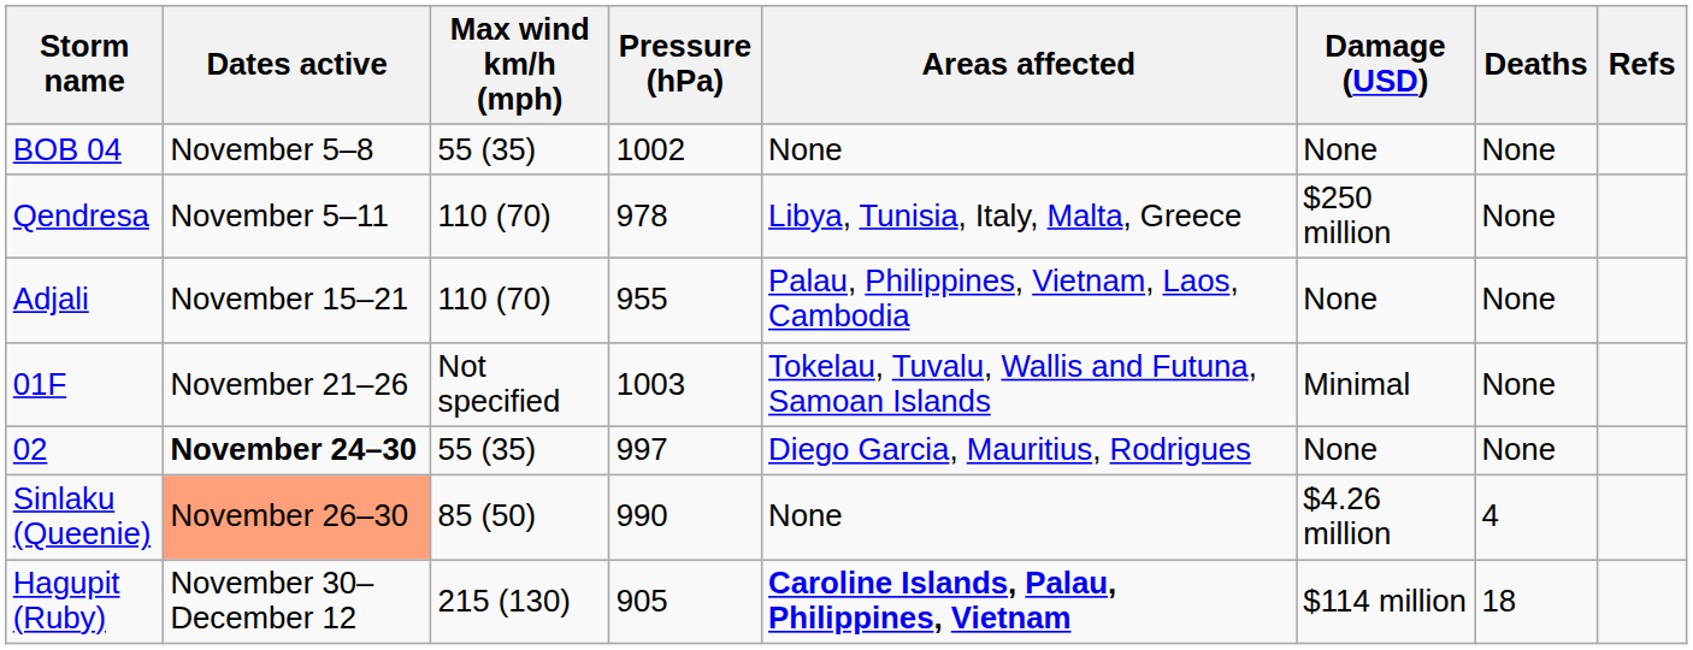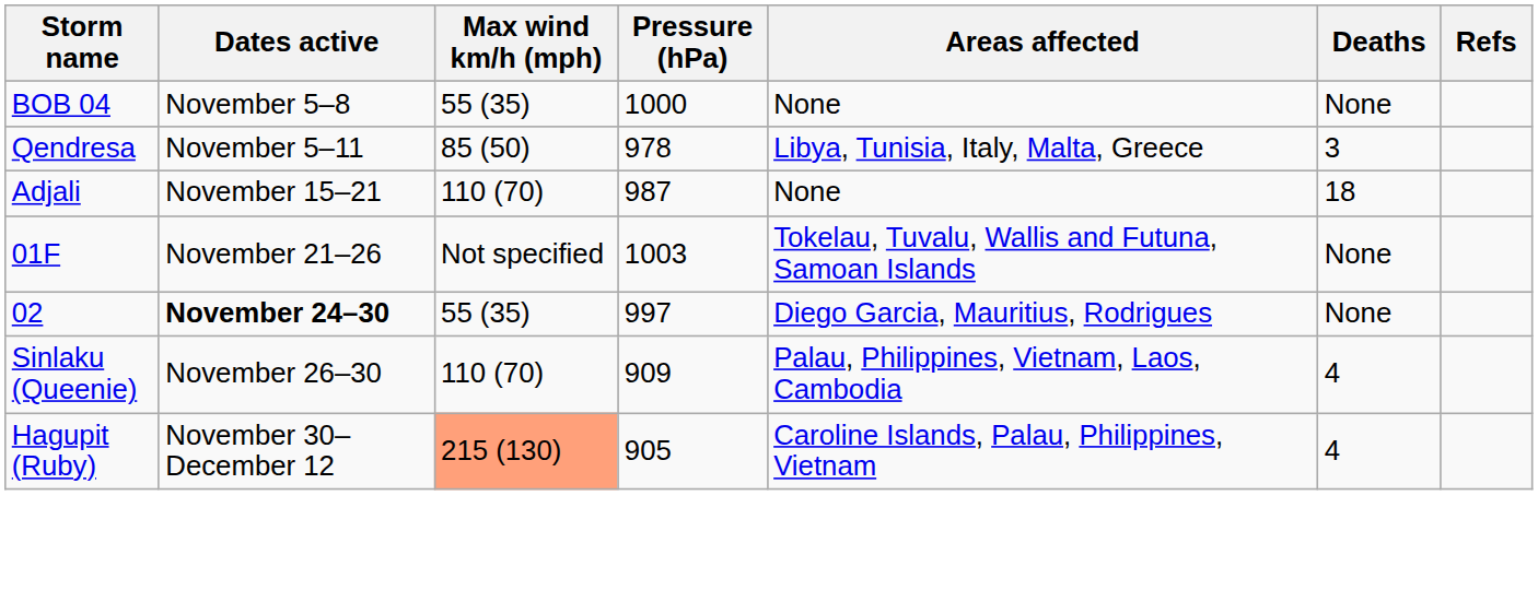- column: Damage (USD) | None | $250 million | None | Minimal | None | $4.26 million | $114 million
BOB 04 | Pressure (hPa): 1002 -> 1000
Qendresa | Max wind km/h (mph): 110 (70) -> 85 (50)
Qendresa | Deaths: None -> 3
Adjali | Pressure (hPa): 955 -> 987
Adjali | Areas affected: Palau, Philippines, Vietnam, Laos, Cambodia -> None
Adjali | Deaths: None -> 18
Sinlaku (Queenie) | Dates active: lightsalmon background -> no background
Sinlaku (Queenie) | Max wind km/h (mph): 85 (50) -> 110 (70)
Sinlaku (Queenie) | Pressure (hPa): 990 -> 909
Sinlaku (Queenie) | Areas affected: None -> Palau, Philippines, Vietnam, Laos, Cambodia
Hagupit (Ruby) | Max wind km/h (mph): no background -> lightsalmon background
Hagupit (Ruby) | Areas affected: bold -> normal
Hagupit (Ruby) | Deaths: 18 -> 4
